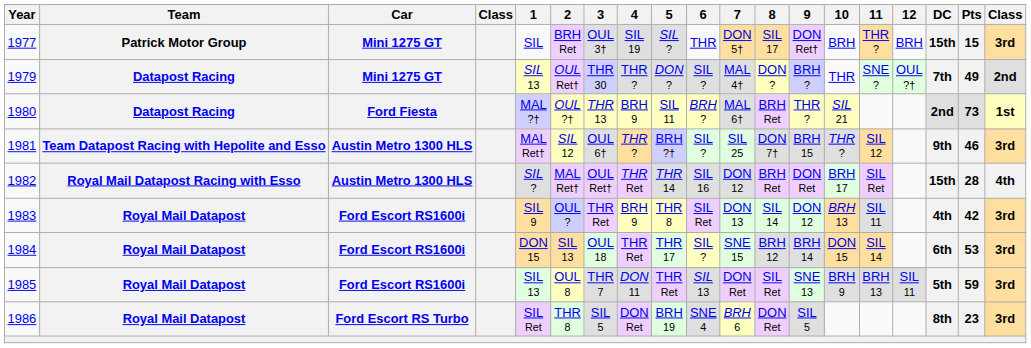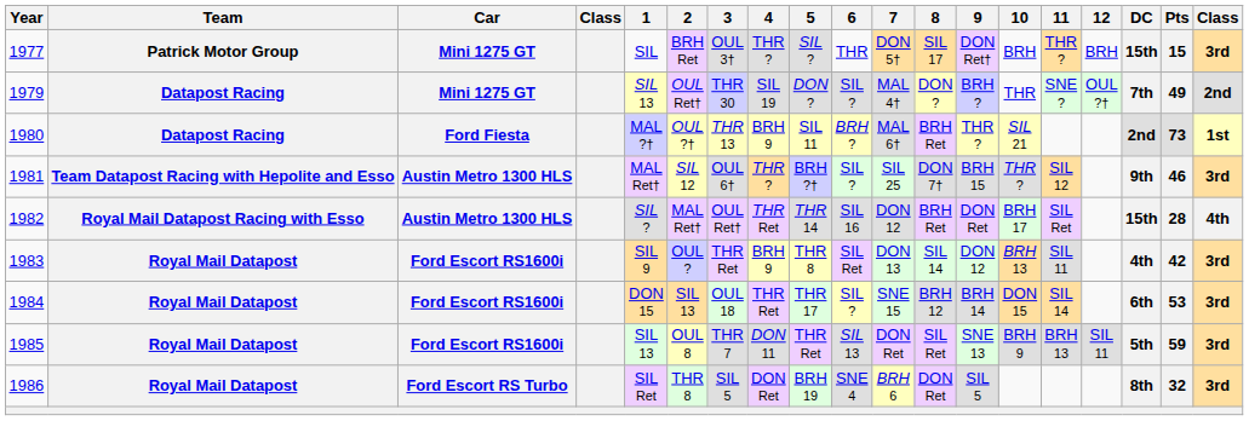1977 | 4: SIL 19 -> THR ?
1979 | 4: THR ? -> SIL 19
1986 | Pts: 23 -> 32
